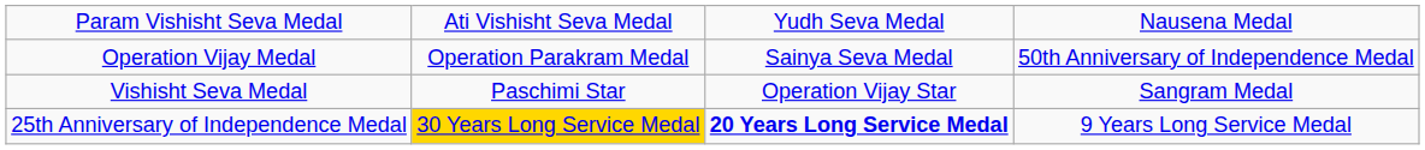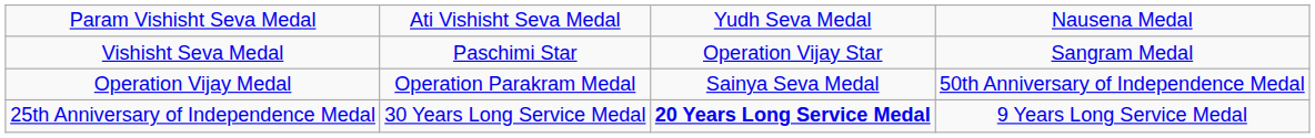rows swapped: Vishisht Seva Medal <-> Operation Vijay Medal
25th Anniversary of Independence Medal | column 2: gold background -> no background
